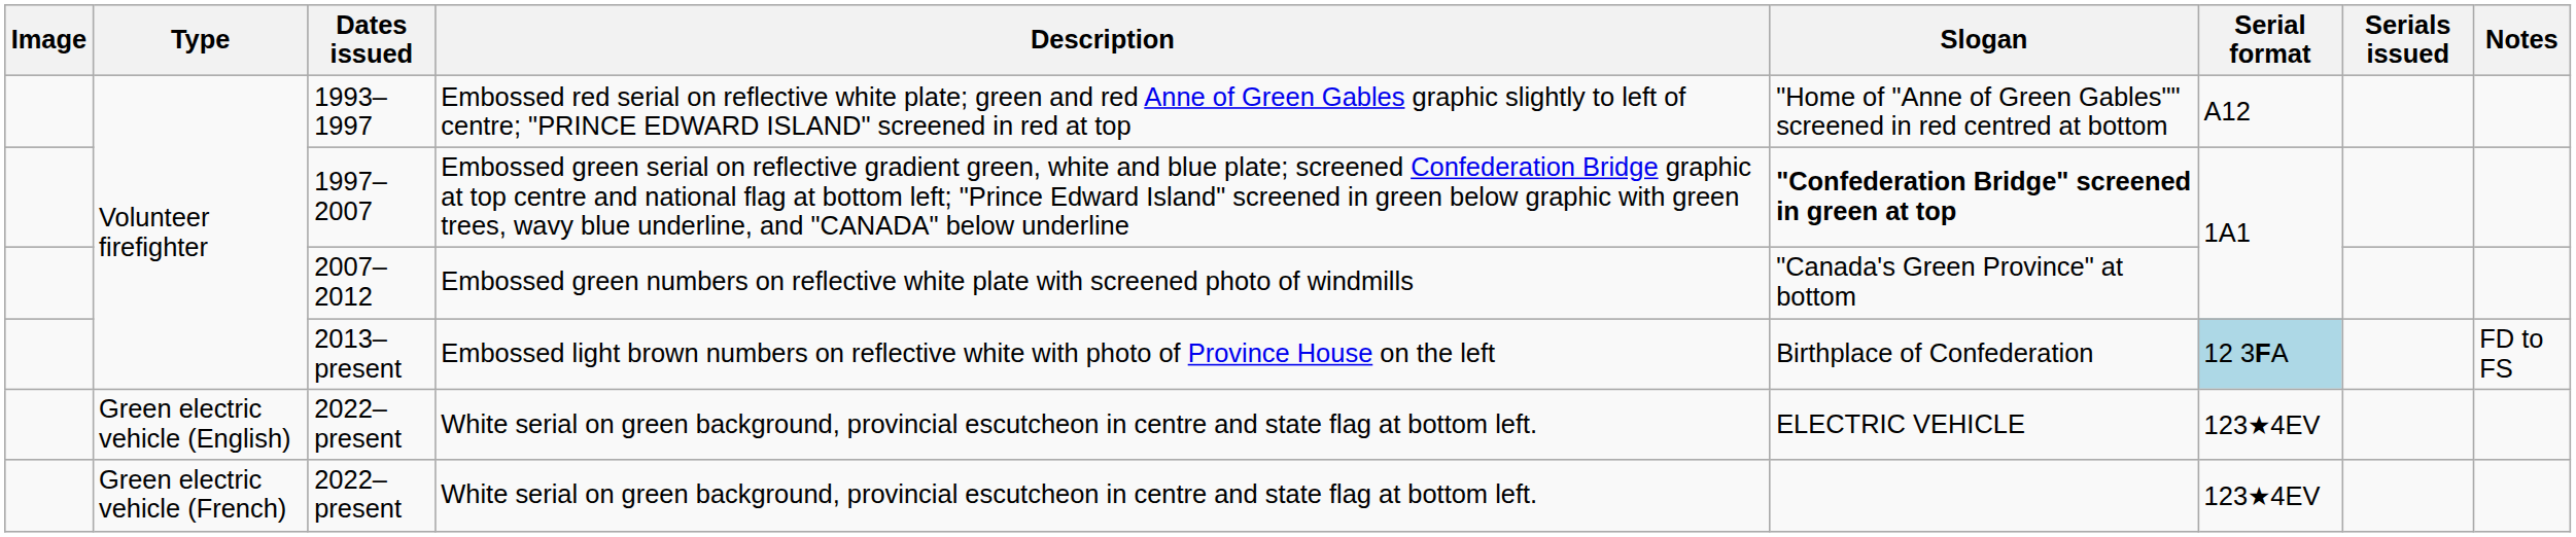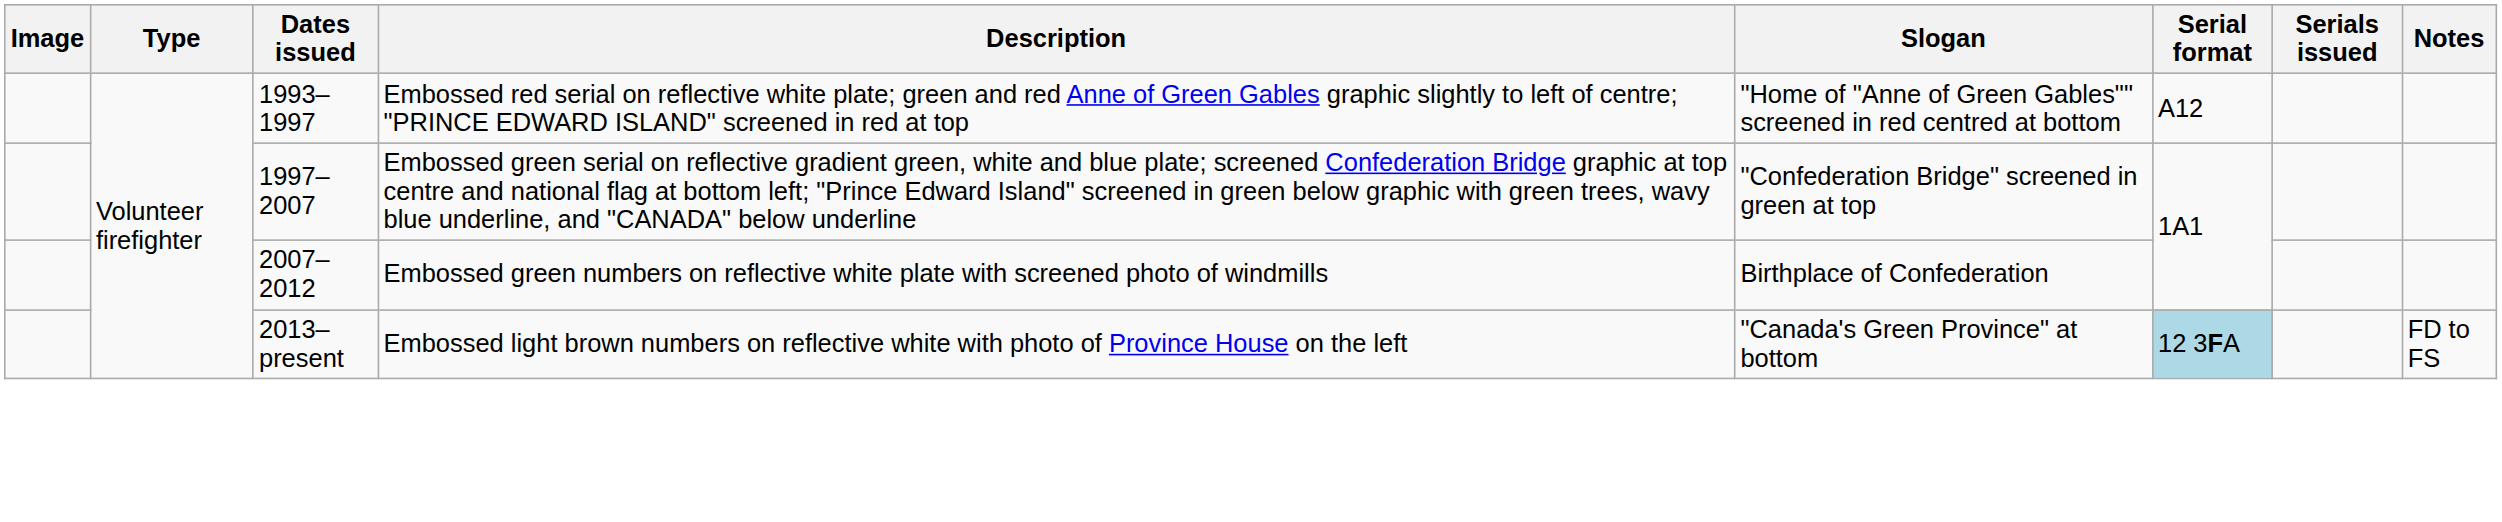1997–2007 | Slogan: bold -> normal
2007–2012 | Slogan: "Canada's Green Province" at bottom -> Birthplace of Confederation
2013–present | Slogan: Birthplace of Confederation -> "Canada's Green Province" at bottom
- row: Green electric vehicle (English) | 2022–present | White serial on green background, provincial escutcheon in centre and state flag at bottom left. | ELECTRIC VEHICLE | 123★4EV
- row: Green electric vehicle (French) | 2022–present | White serial on green background, provincial escutcheon in centre and state flag at bottom left. | 123★4EV
